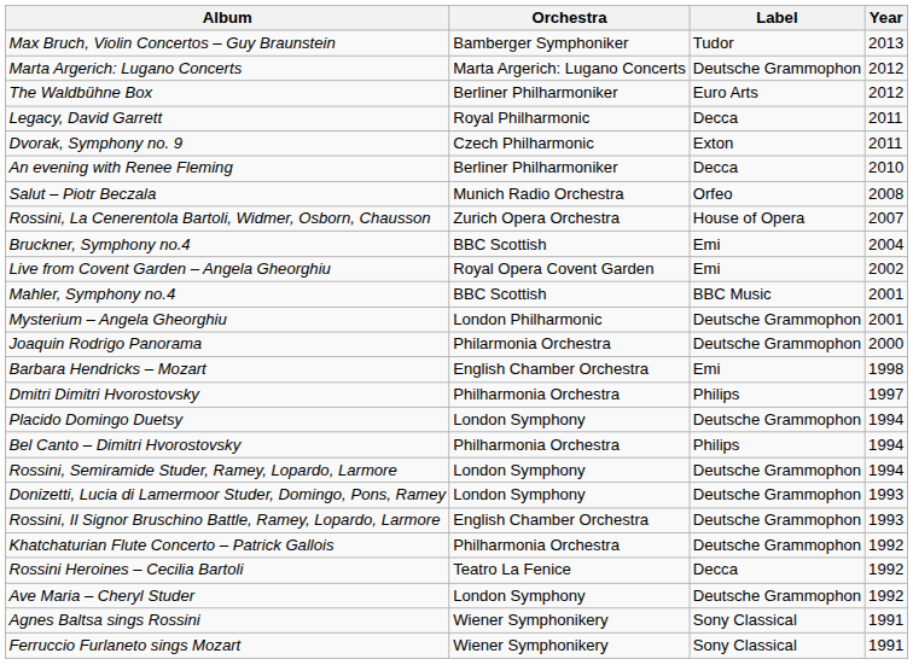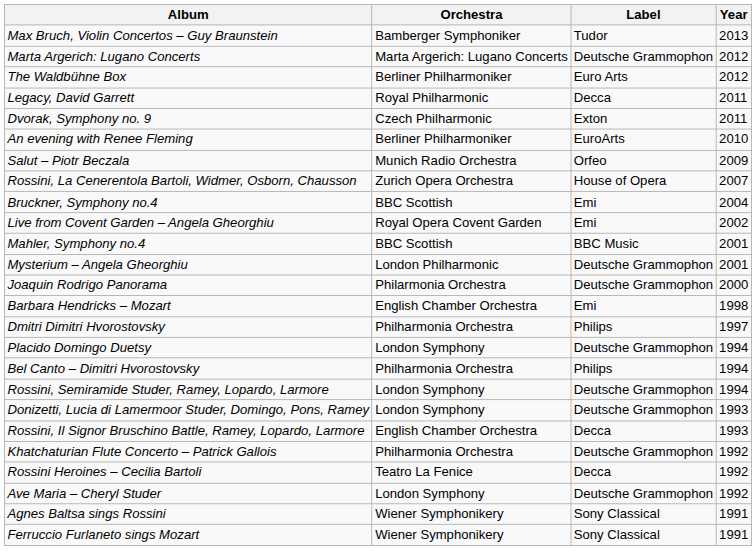An evening with Renee Fleming | Label: Decca -> EuroArts
Salut – Piotr Beczala | Year: 2008 -> 2009
Rossini, Il Signor Bruschino Battle, Ramey, Lopardo, Larmore | Label: Deutsche Grammophon -> Decca
